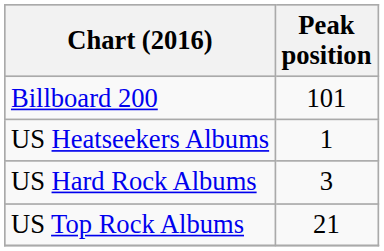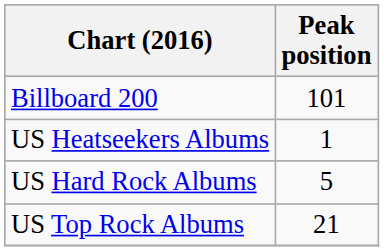US Hard Rock Albums | Peak position: 3 -> 5
